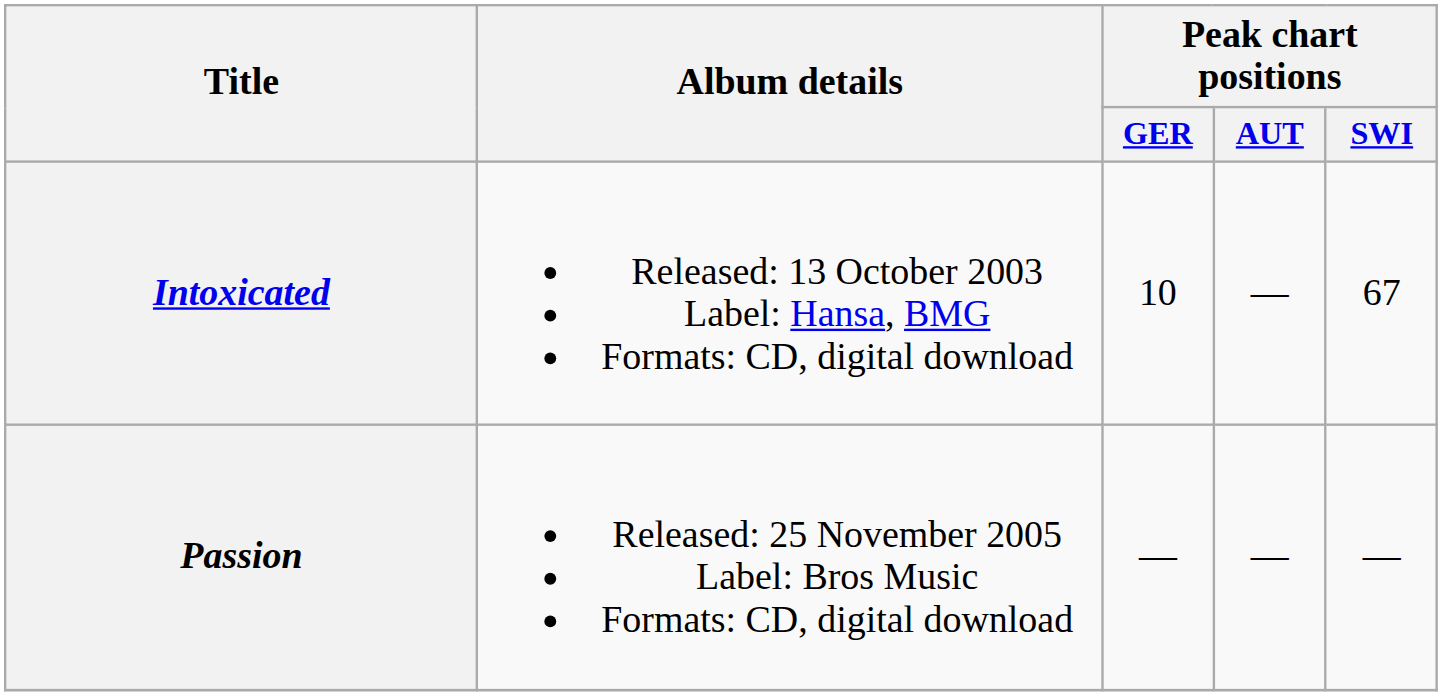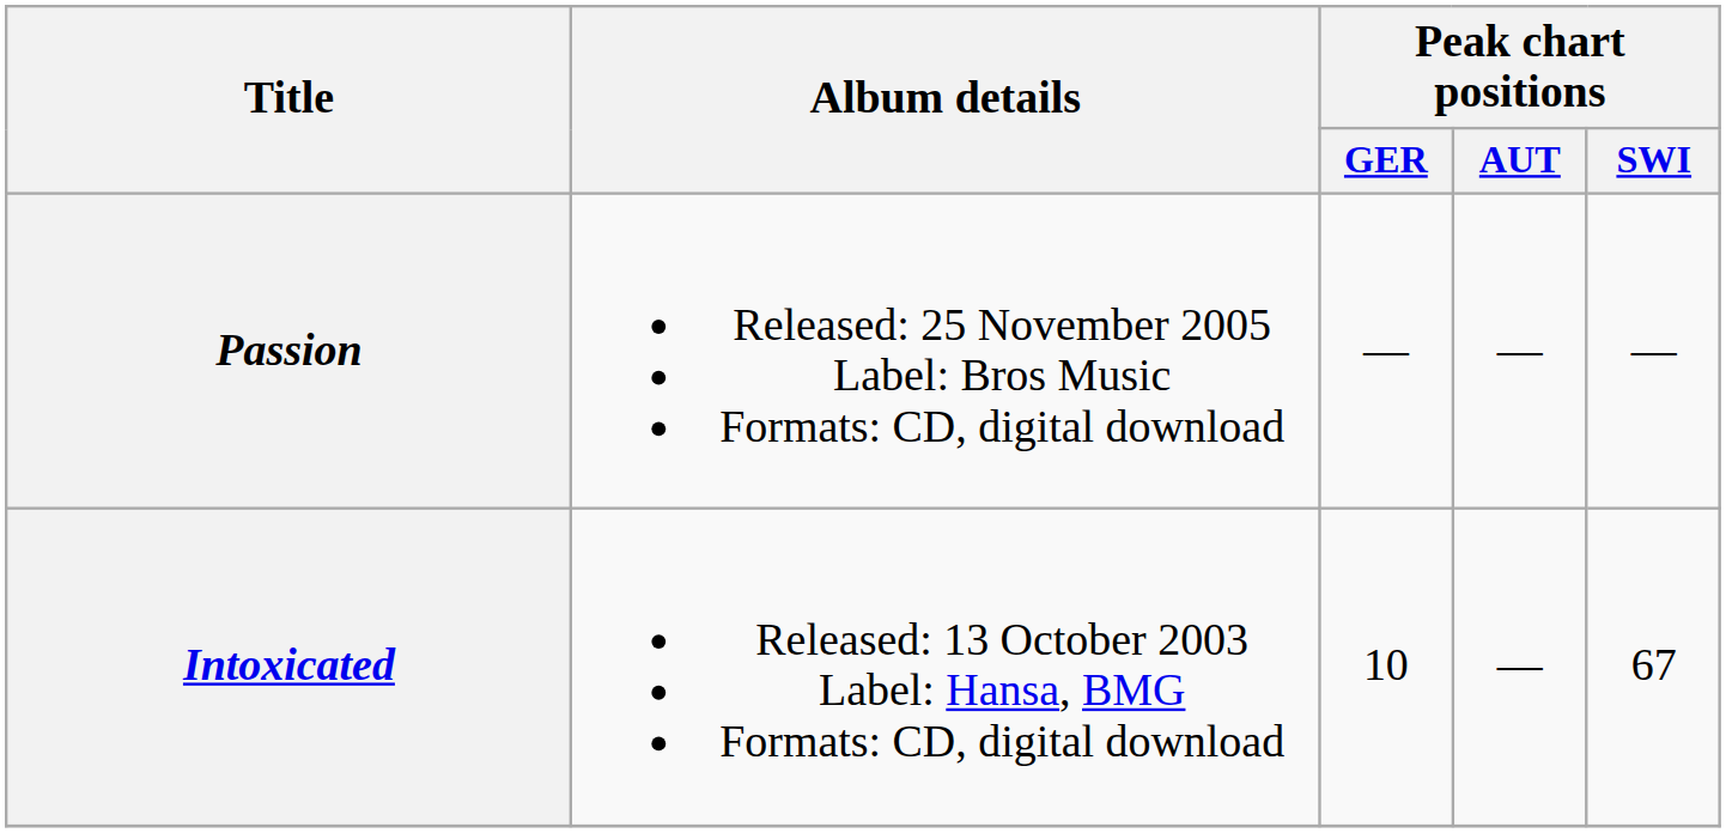rows swapped: Intoxicated <-> Passion
